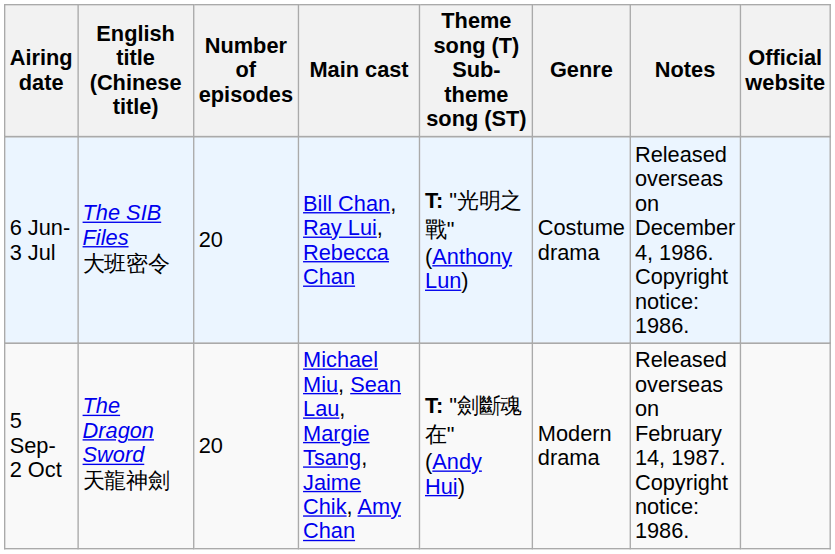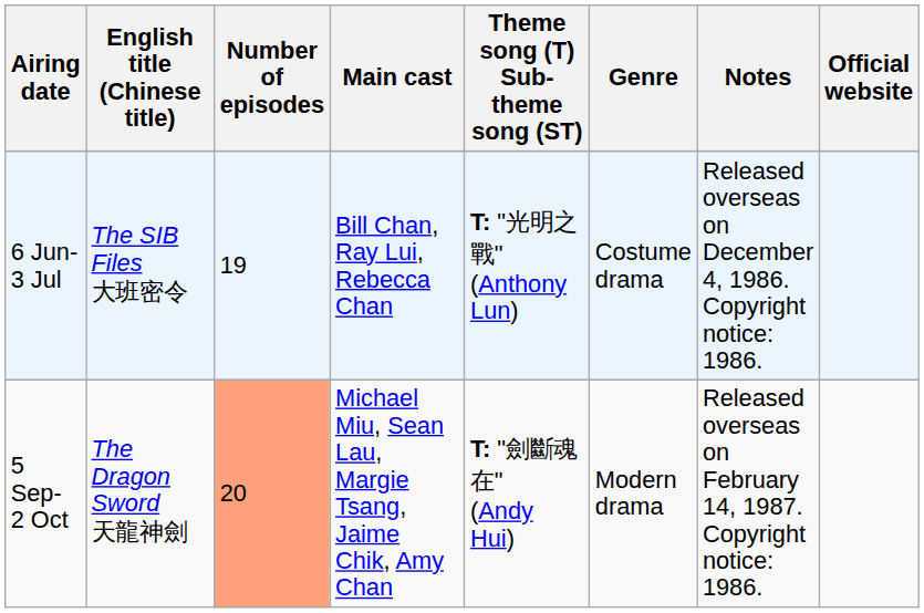6 Jun- 3 Jul | Number of episodes: 20 -> 19
5 Sep- 2 Oct | Number of episodes: no background -> lightsalmon background
